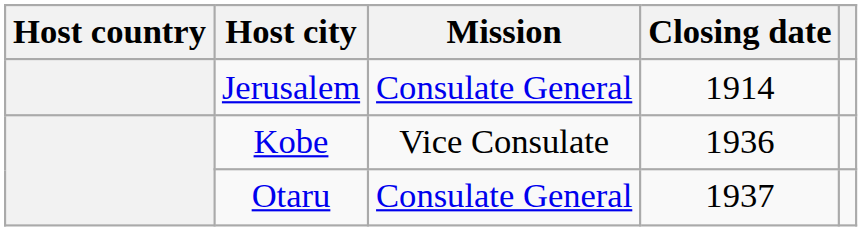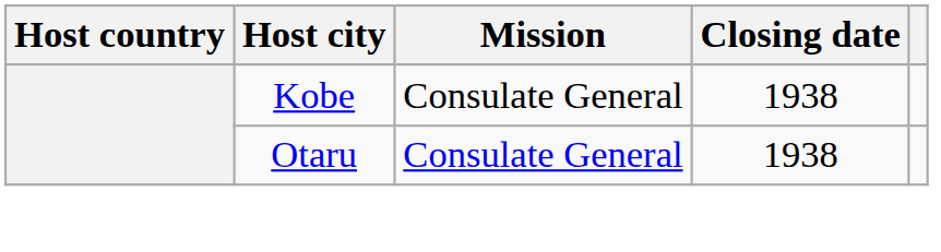- row: Jerusalem | Consulate General | 1914
Kobe | Mission: Vice Consulate -> Consulate General
Kobe | Closing date: 1936 -> 1938
Otaru | Closing date: 1937 -> 1938
